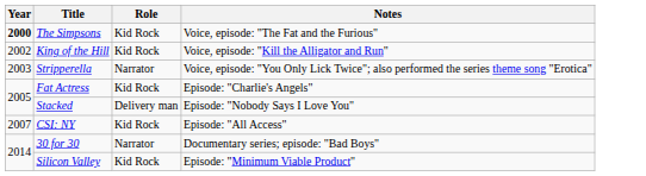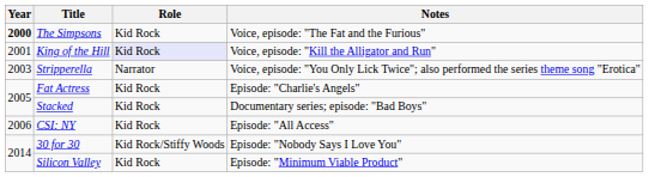King of the Hill | Year: 2002 -> 2001
King of the Hill | Role: no background -> lavender background
Stacked | Role: Delivery man -> Kid Rock
Stacked | Notes: Episode: "Nobody Says I Love You" -> Documentary series; episode: "Bad Boys"
CSI: NY | Year: 2007 -> 2006
30 for 30 | Role: Narrator -> Kid Rock/Stiffy Woods
30 for 30 | Notes: Documentary series; episode: "Bad Boys" -> Episode: "Nobody Says I Love You"
